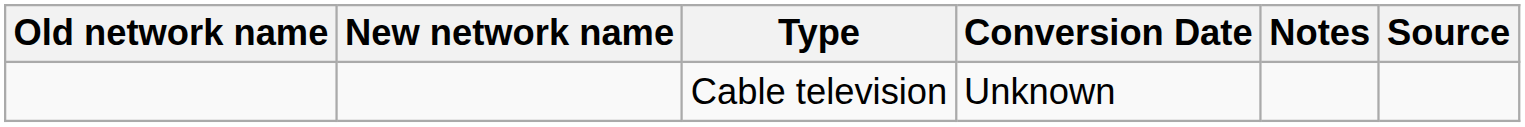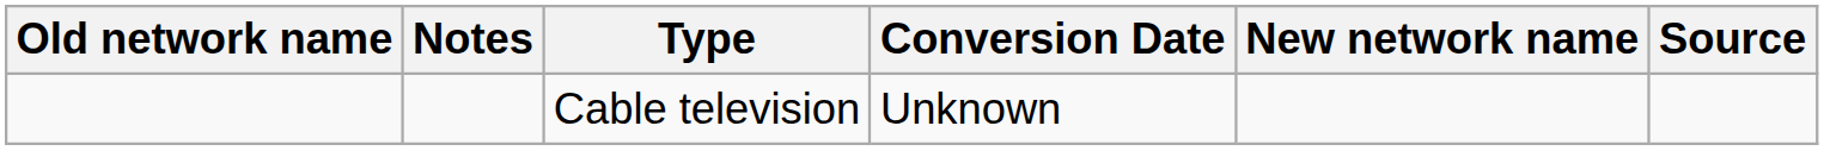columns swapped: New network name <-> Notes
